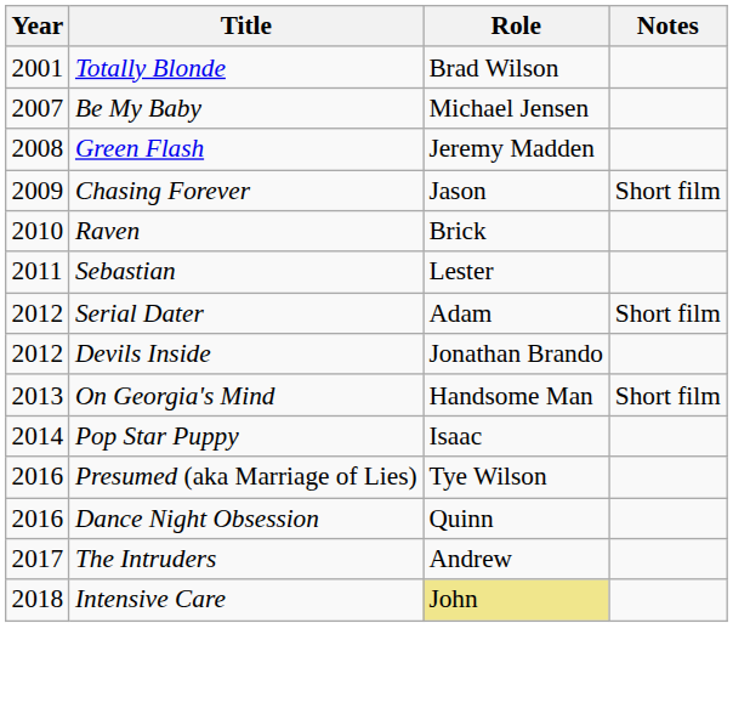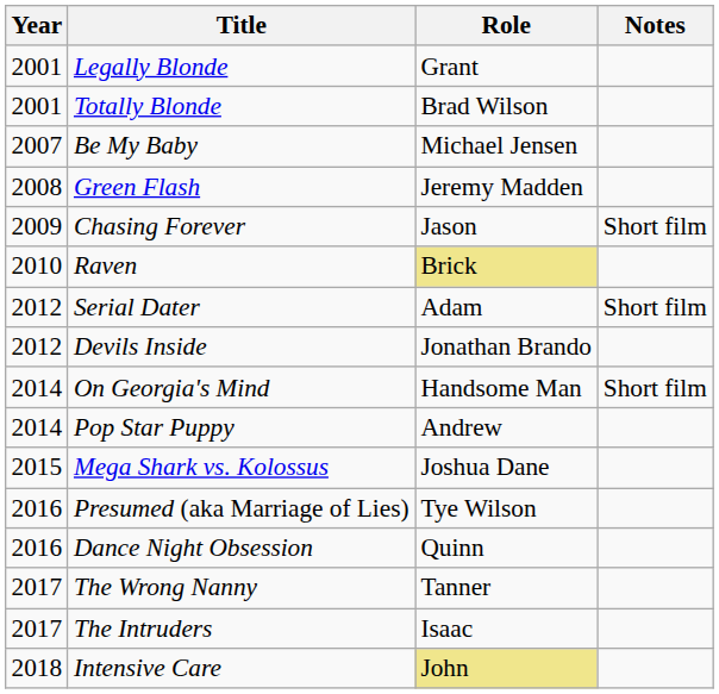+ row: 2001 | Legally Blonde | Grant
Raven | Role: no background -> khaki background
- row: 2011 | Sebastian | Lester
On Georgia's Mind | Year: 2013 -> 2014
Pop Star Puppy | Role: Isaac -> Andrew
+ row: 2015 | Mega Shark vs. Kolossus | Joshua Dane
+ row: 2017 | The Wrong Nanny | Tanner
The Intruders | Role: Andrew -> Isaac
